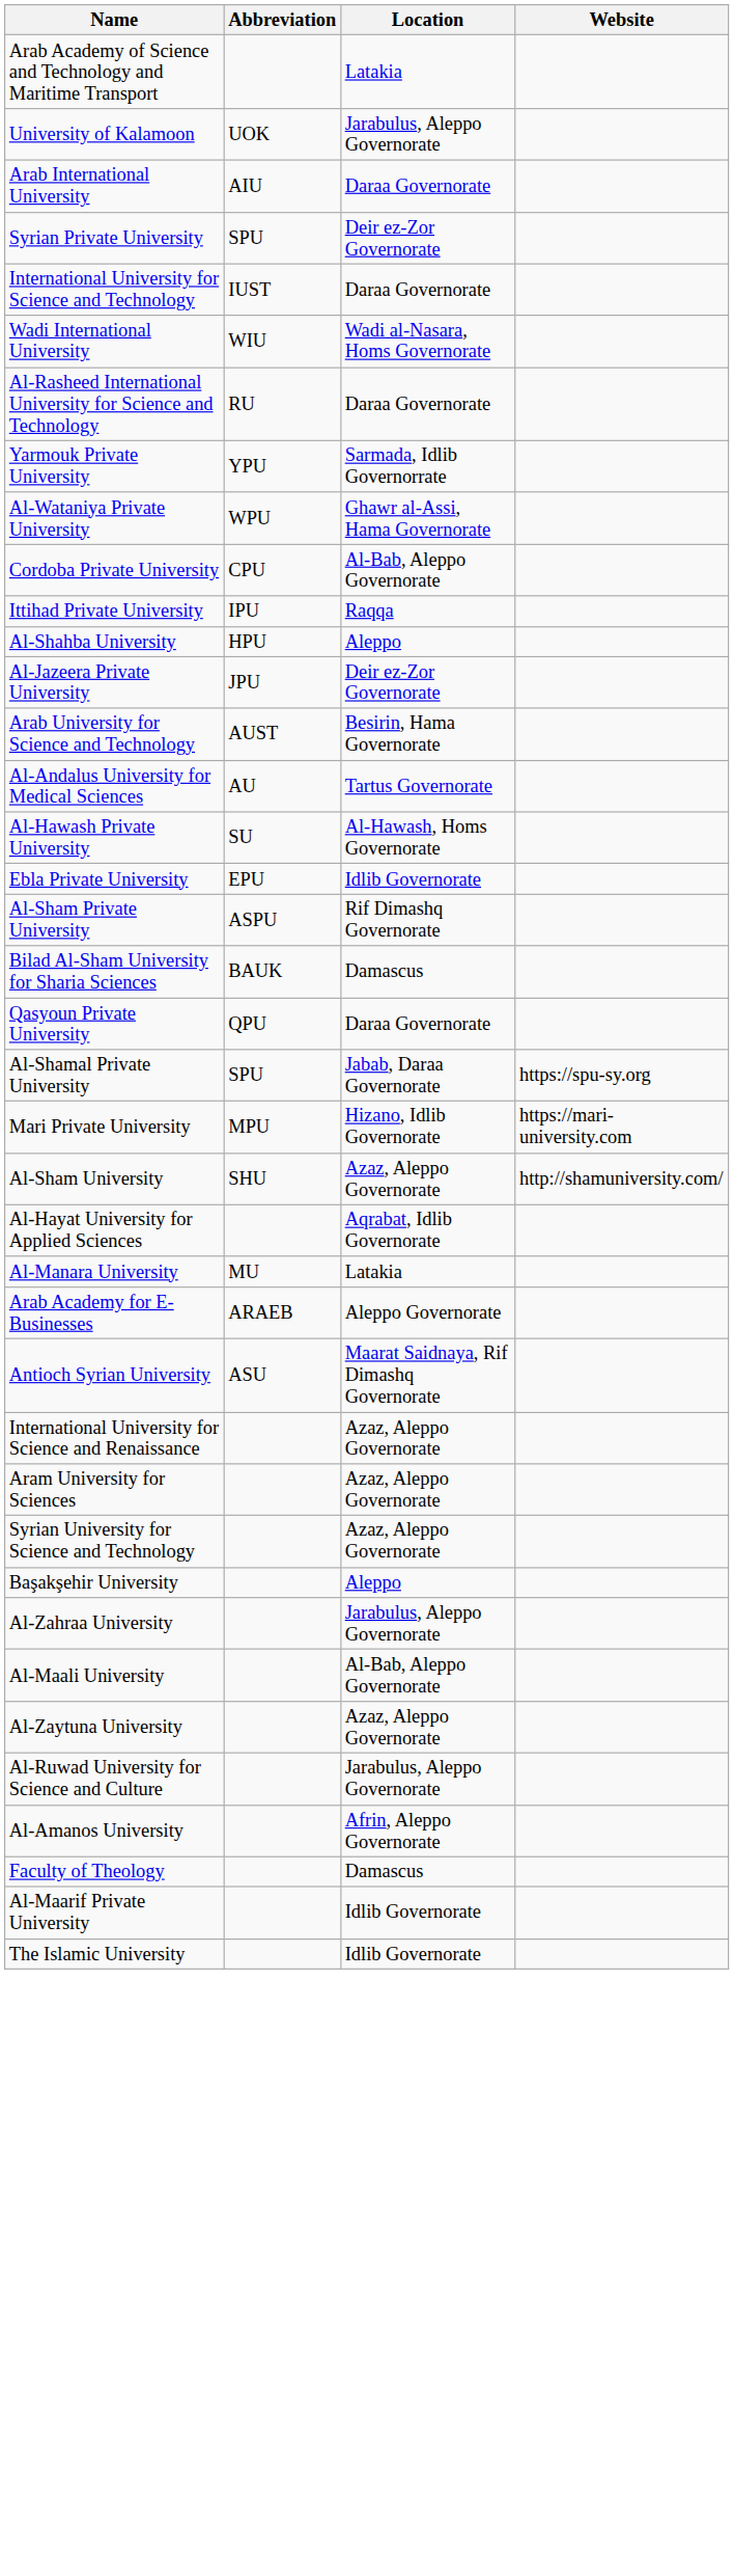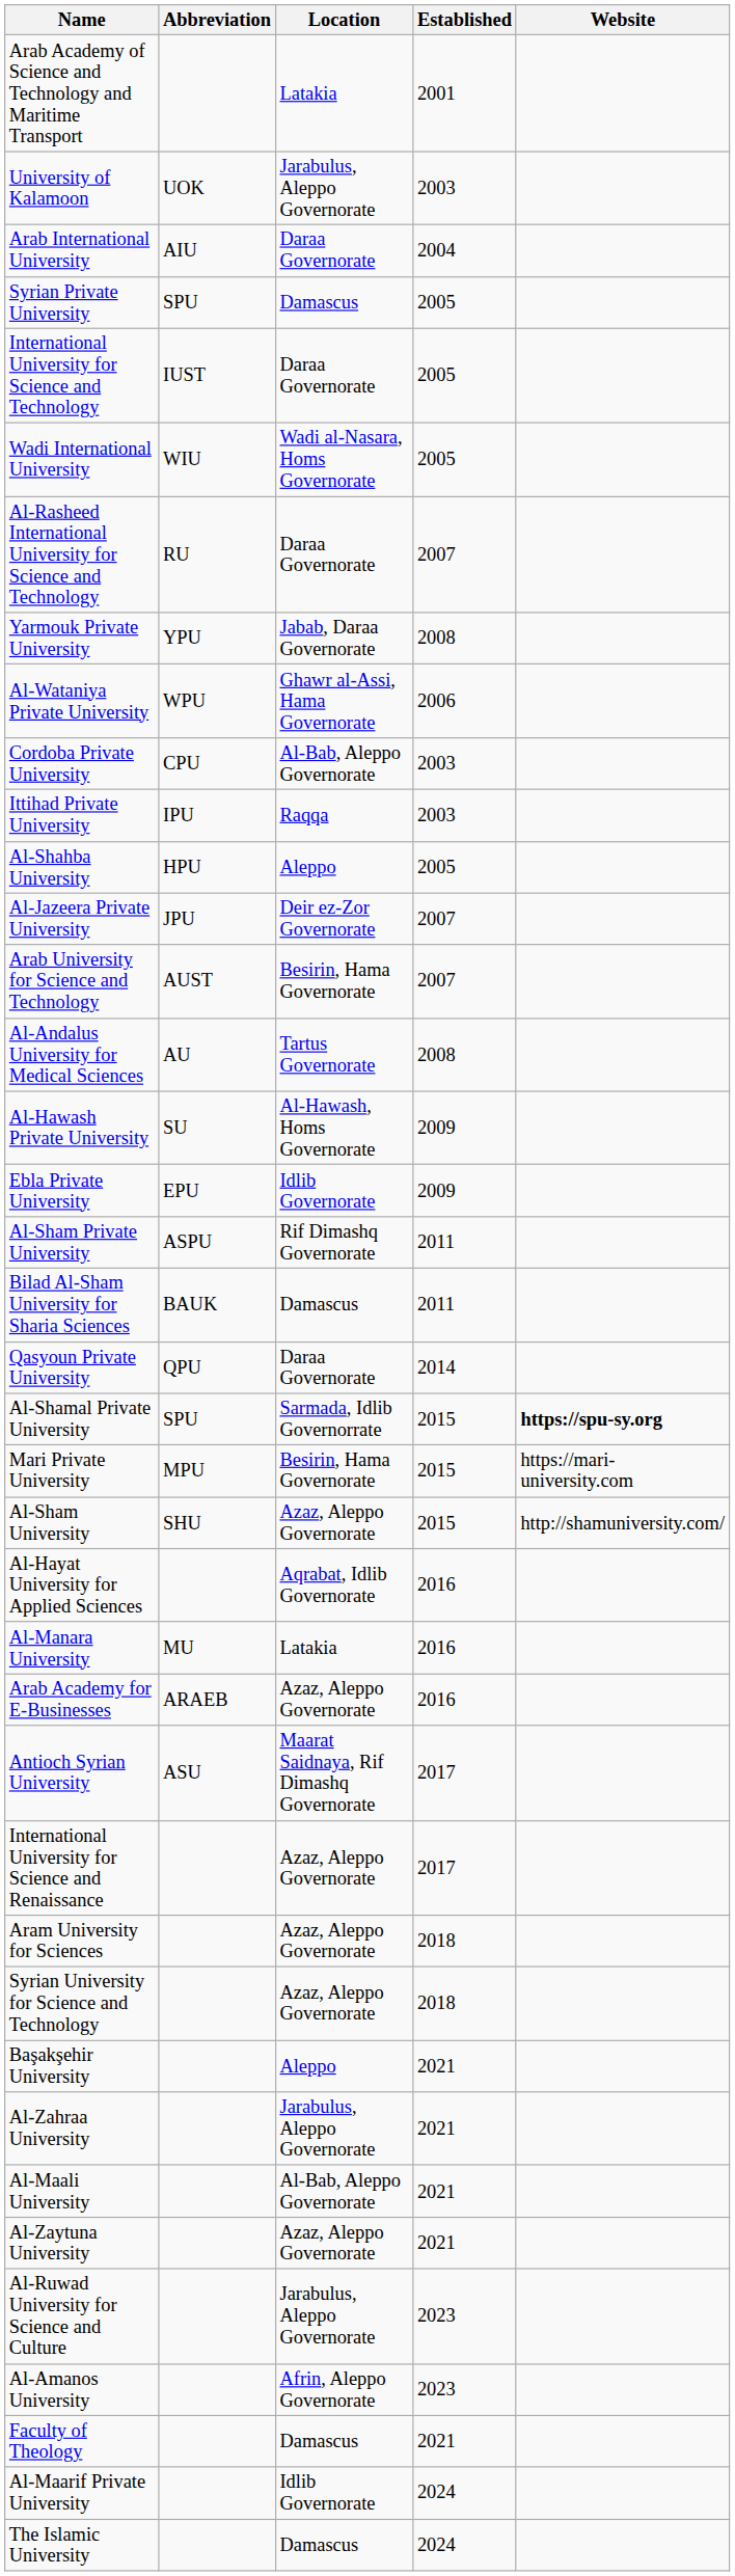+ column: Established | 2001 | 2003 | 2004 | 2005 | 2005 | 2005 | 2007 | 2008 | 2006 | 2003 | 2003 | 2005 | 2007 | 2007 | 2008 | 2009 | 2009 | 2011 | 2011 | 2014 | 2015 | 2015 | 2015 | 2016 | 2016 | 2016 | 2017 | 2017 | 2018 | 2018 | 2021 | 2021 | 2021 | 2021 | 2023 | 2023 | 2021 | 2024 | 2024
Syrian Private University | Location: Deir ez-Zor Governorate -> Damascus
Yarmouk Private University | Location: Sarmada, Idlib Governorrate -> Jabab, Daraa Governorate
Al-Shamal Private University | Location: Jabab, Daraa Governorate -> Sarmada, Idlib Governorrate
Al-Shamal Private University | Website: normal -> bold
Mari Private University | Location: Hizano, Idlib Governorate -> Besirin, Hama Governorate
Arab Academy for E-Businesses | Location: Aleppo Governorate -> Azaz, Aleppo Governorate
The Islamic University | Location: Idlib Governorate -> Damascus
